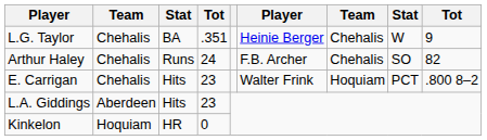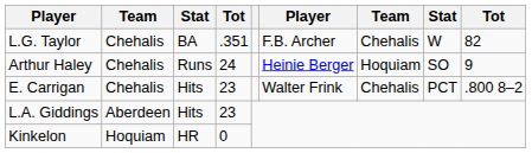L.G. Taylor | column 6: Heinie Berger -> F.B. Archer
L.G. Taylor | column 9: 9 -> 82
Arthur Haley | column 6: F.B. Archer -> Heinie Berger
Arthur Haley | column 7: Chehalis -> Hoquiam
Arthur Haley | column 9: 82 -> 9
E. Carrigan | column 7: Hoquiam -> Chehalis
